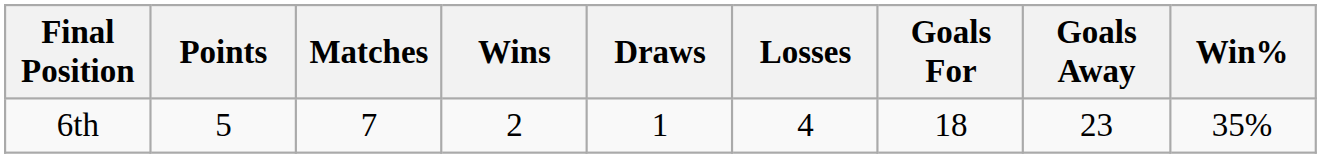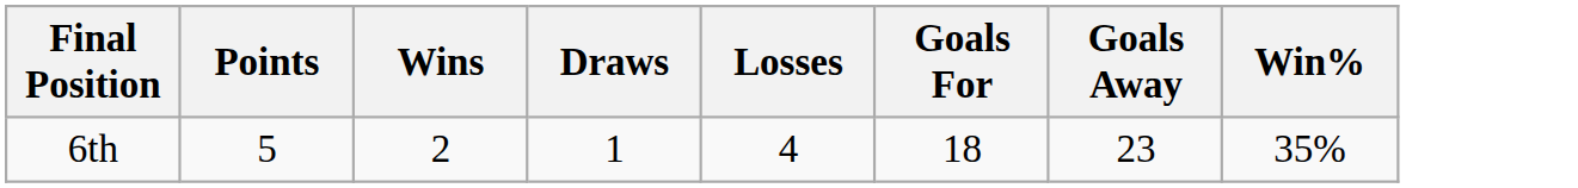- column: Matches | 7
